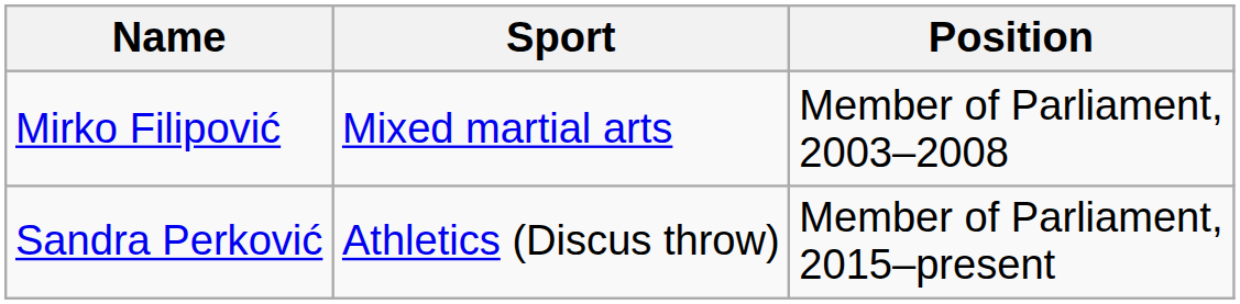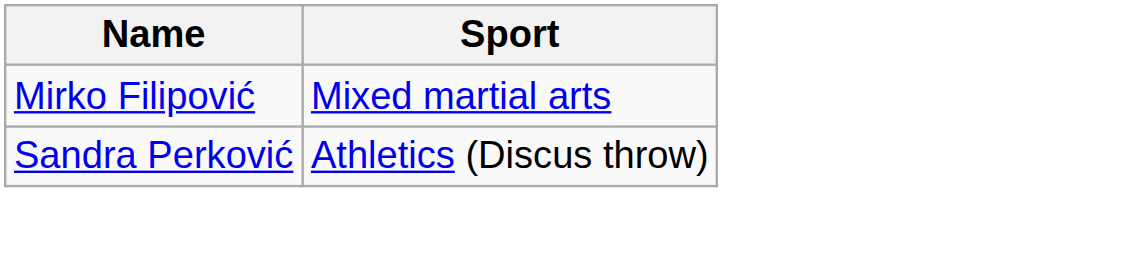- column: Position | Member of Parliament, 2003–2008 | Member of Parliament, 2015–present
